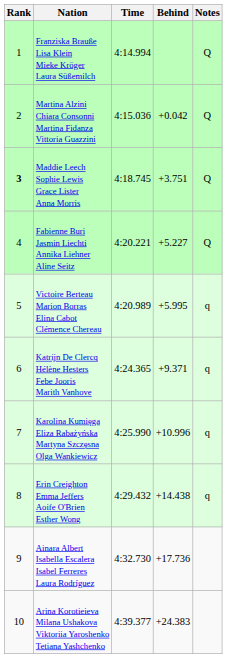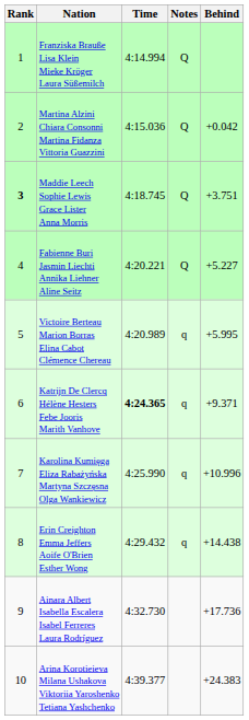columns swapped: Behind <-> Notes
Katrijn De Clercq Hélène Hesters Febe Jooris Marith Vanhove | Time: normal -> bold
